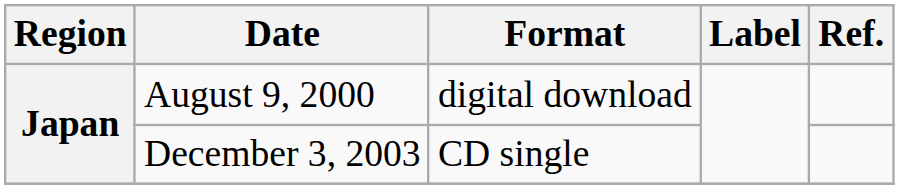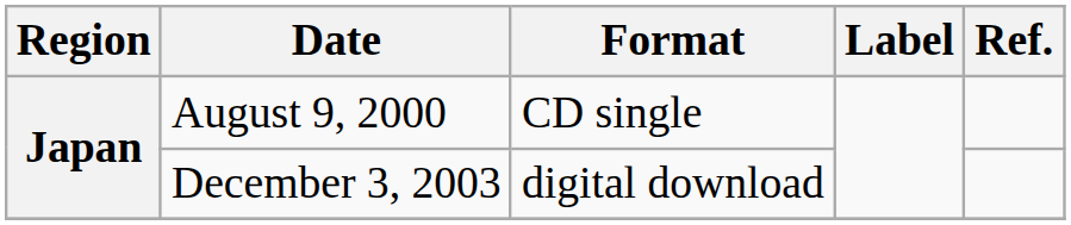August 9, 2000 | Format: digital download -> CD single
December 3, 2003 | Format: CD single -> digital download
